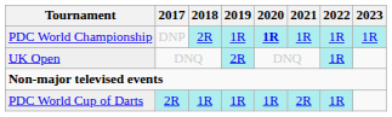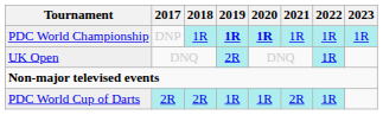PDC World Championship | 2018: 2R -> 1R
PDC World Championship | 2019: normal -> bold
PDC World Cup of Darts | 2018: 1R -> 2R
